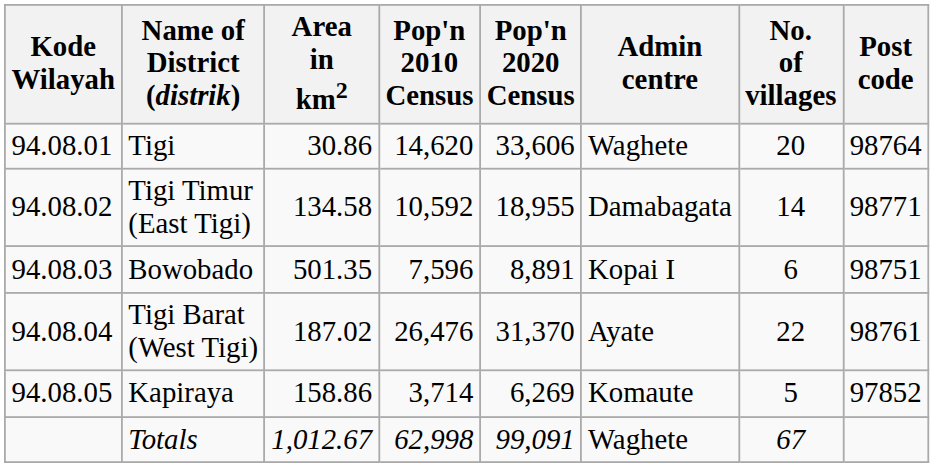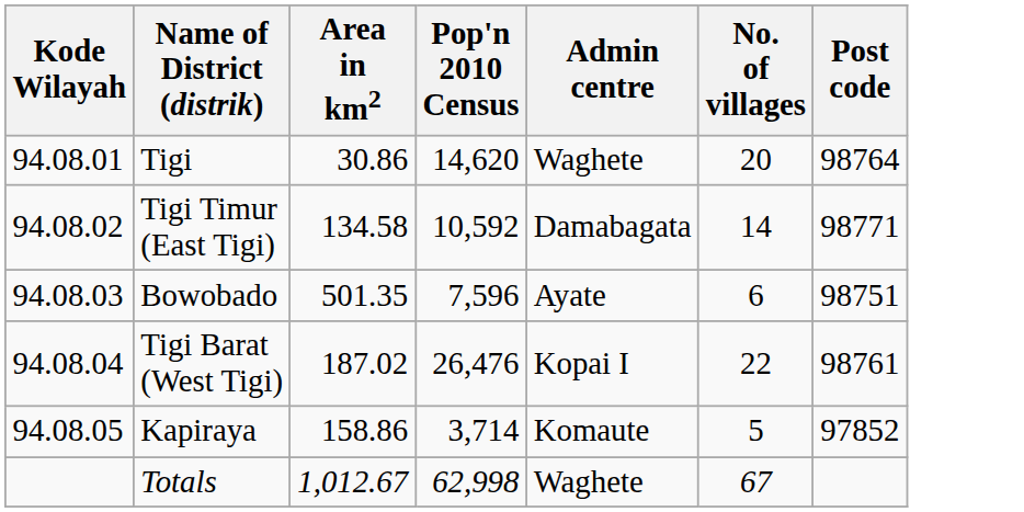- column: Pop'n 2020 Census | 33,606 | 18,955 | 8,891 | 31,370 | 6,269 | 99,091
Bowobado | Admin centre: Kopai I -> Ayate
Tigi Barat (West Tigi) | Admin centre: Ayate -> Kopai I
